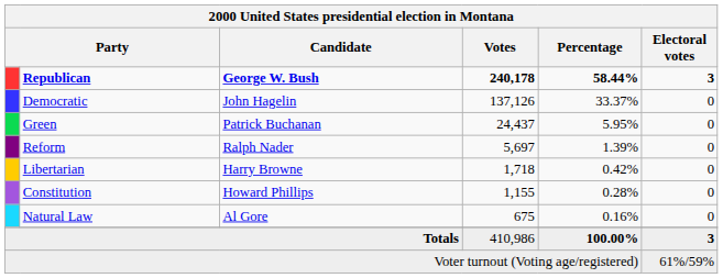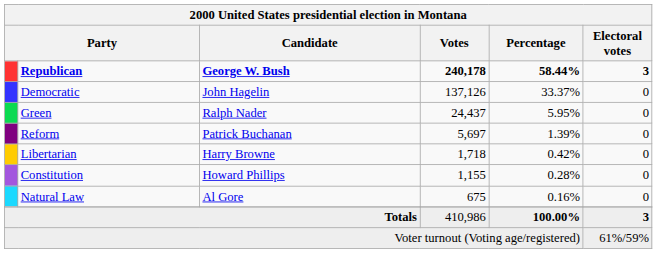Green | Candidate: Patrick Buchanan -> Ralph Nader
Reform | Candidate: Ralph Nader -> Patrick Buchanan
